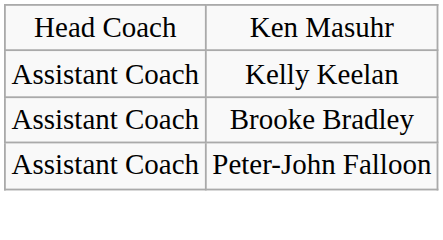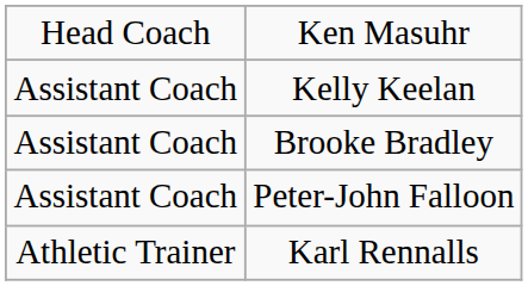+ row: Athletic Trainer | Karl Rennalls
